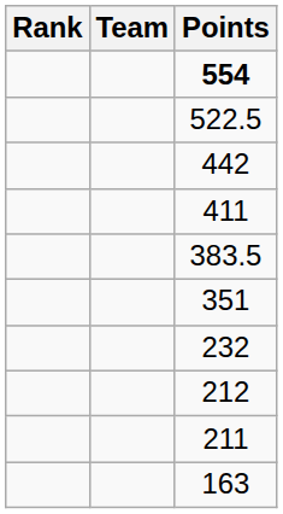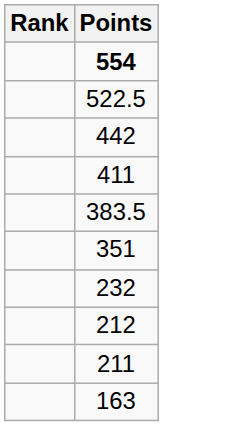- column: Team
